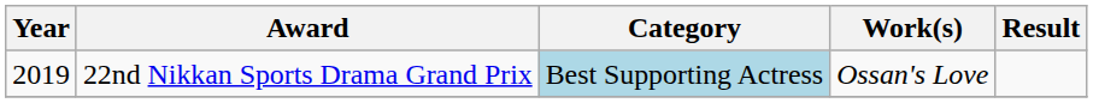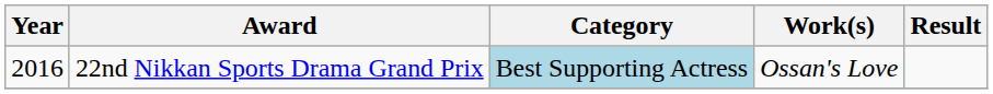22nd Nikkan Sports Drama Grand Prix | Year: 2019 -> 2016
